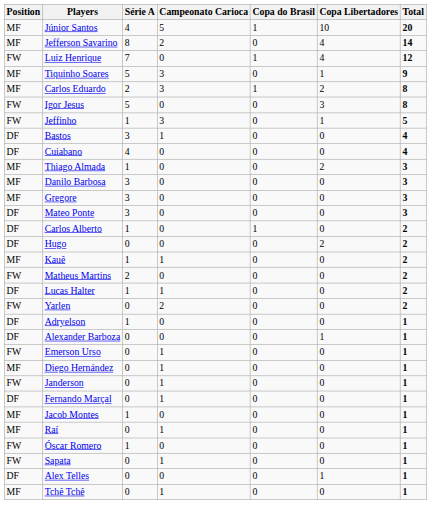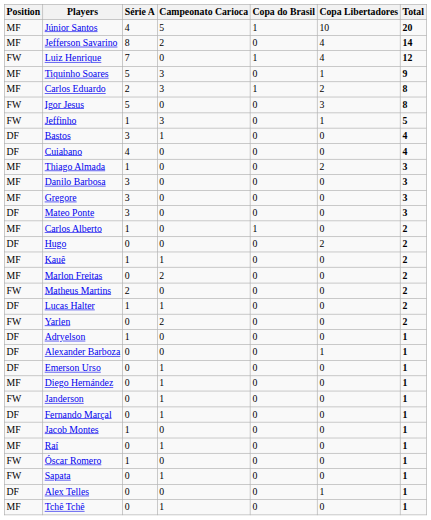Carlos Alberto | Position: DF -> MF
+ row: MF | Marlon Freitas | 0 | 2 | 0 | 0 | 2
Emerson Urso | Position: FW -> DF
